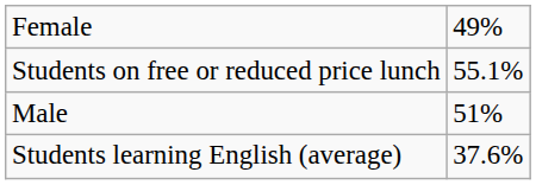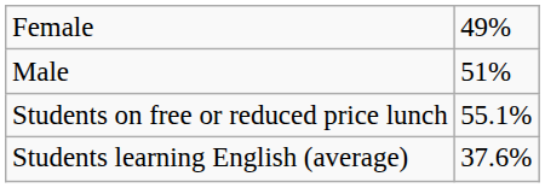rows swapped: Male <-> Students on free or reduced price lunch
